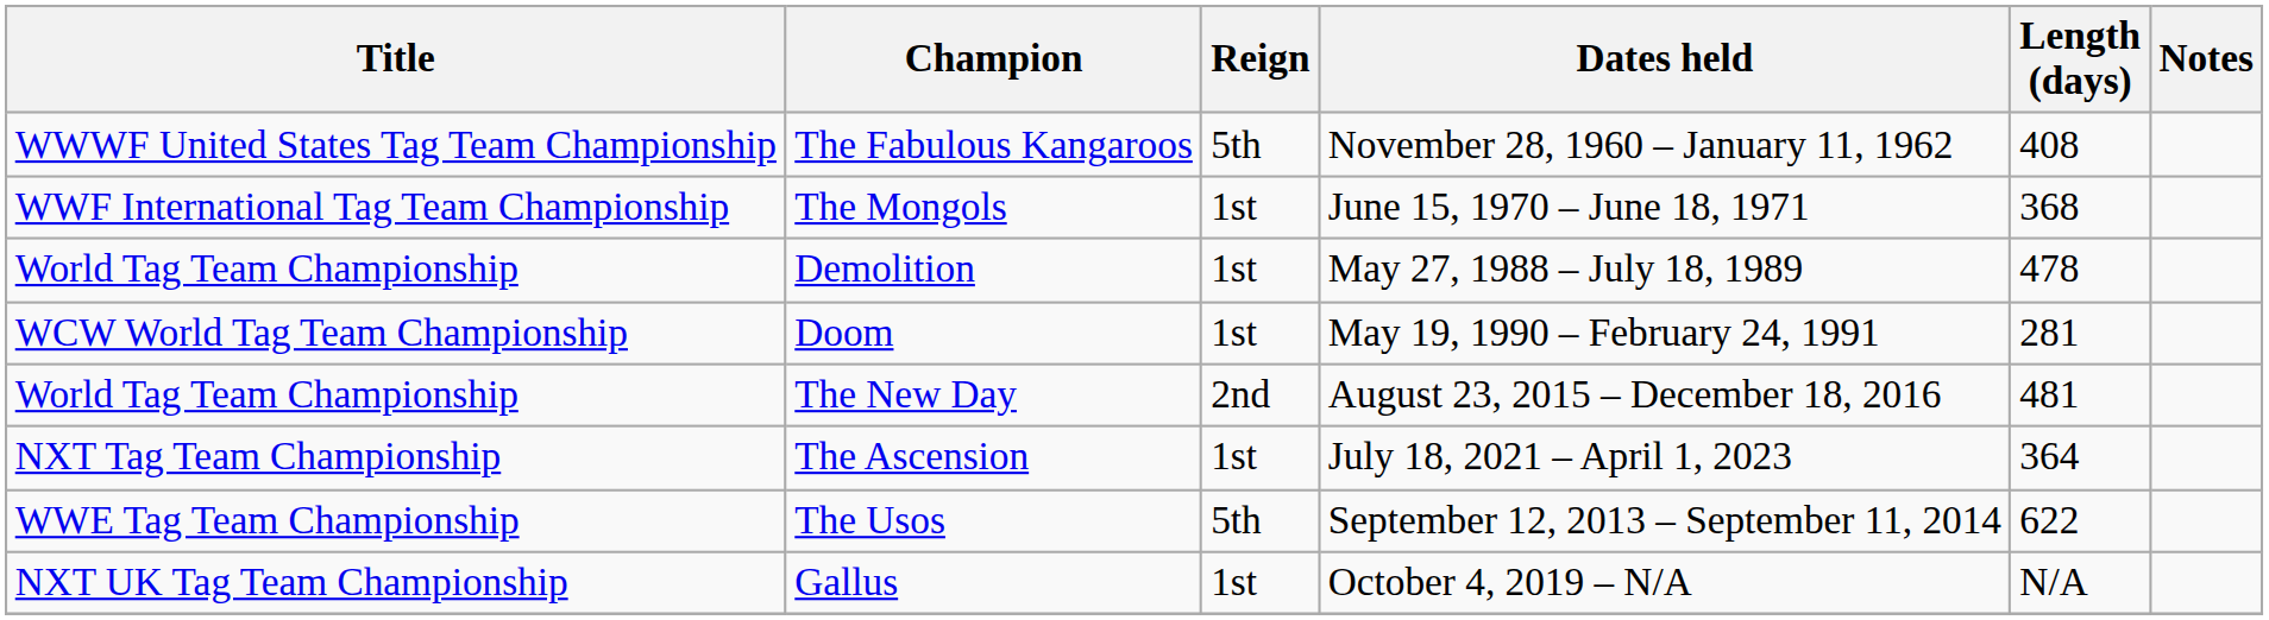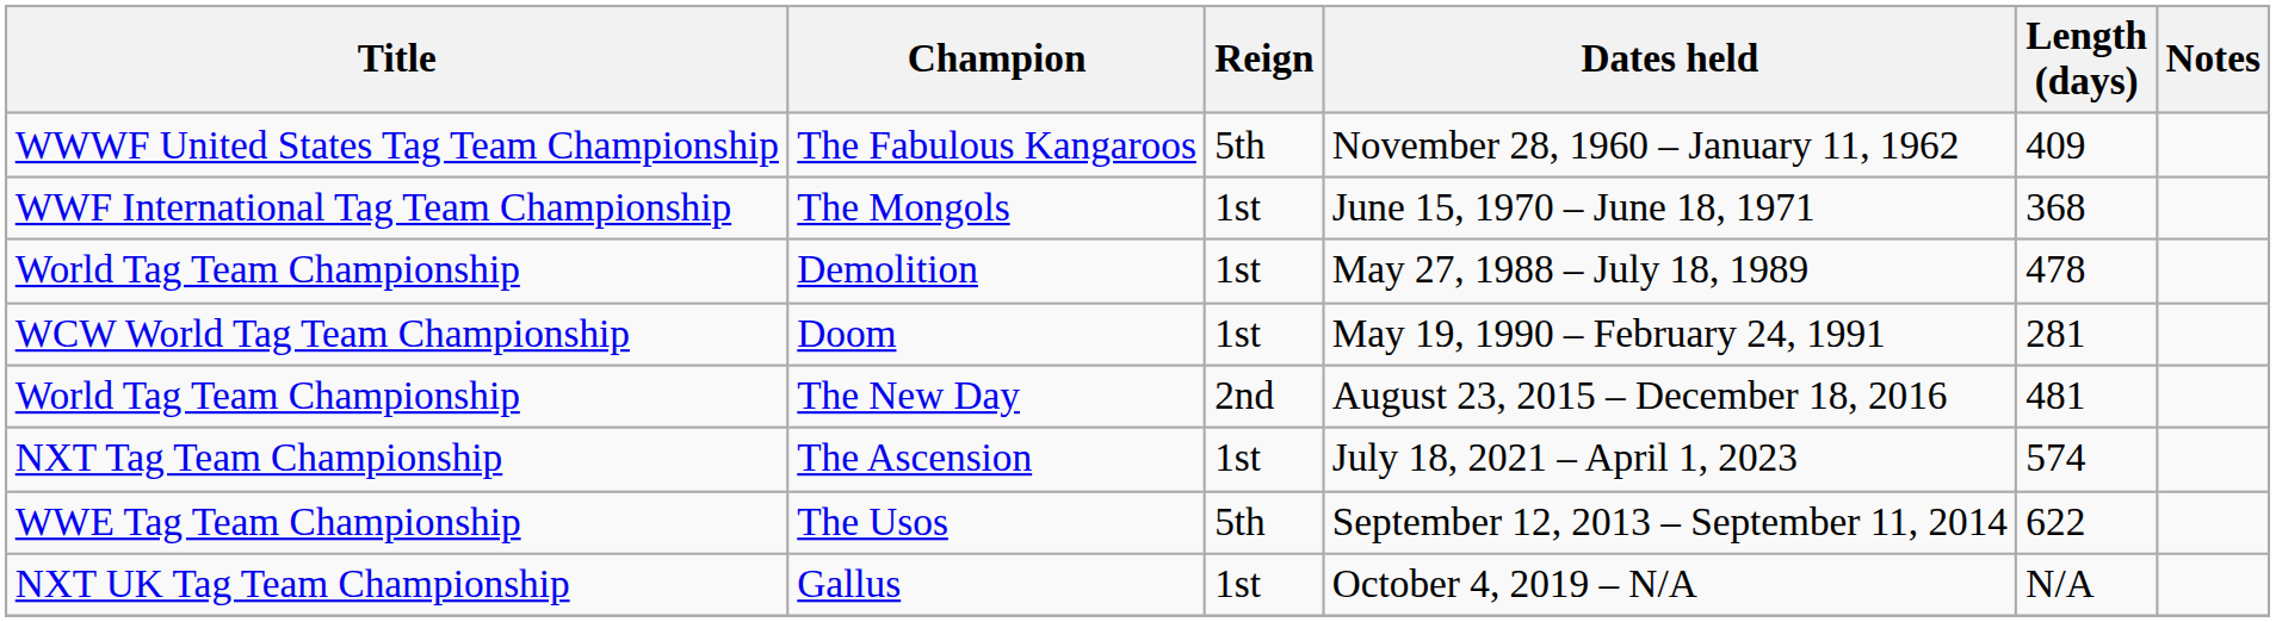The Fabulous Kangaroos | Length (days): 408 -> 409
The Ascension | Length (days): 364 -> 574
